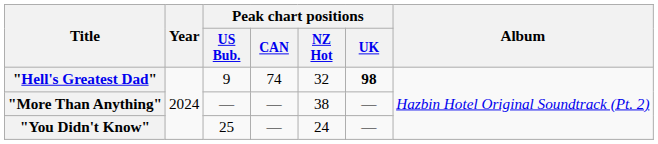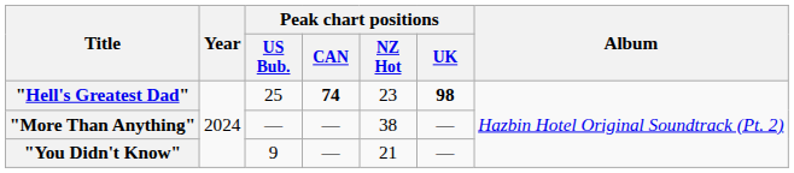"Hell's Greatest Dad" | Peak chart positions / US Bub.: 9 -> 25
"Hell's Greatest Dad" | Peak chart positions / CAN: normal -> bold
"Hell's Greatest Dad" | Peak chart positions / NZ Hot: 32 -> 23
"You Didn't Know" | Peak chart positions / US Bub.: 25 -> 9
"You Didn't Know" | Peak chart positions / NZ Hot: 24 -> 21
